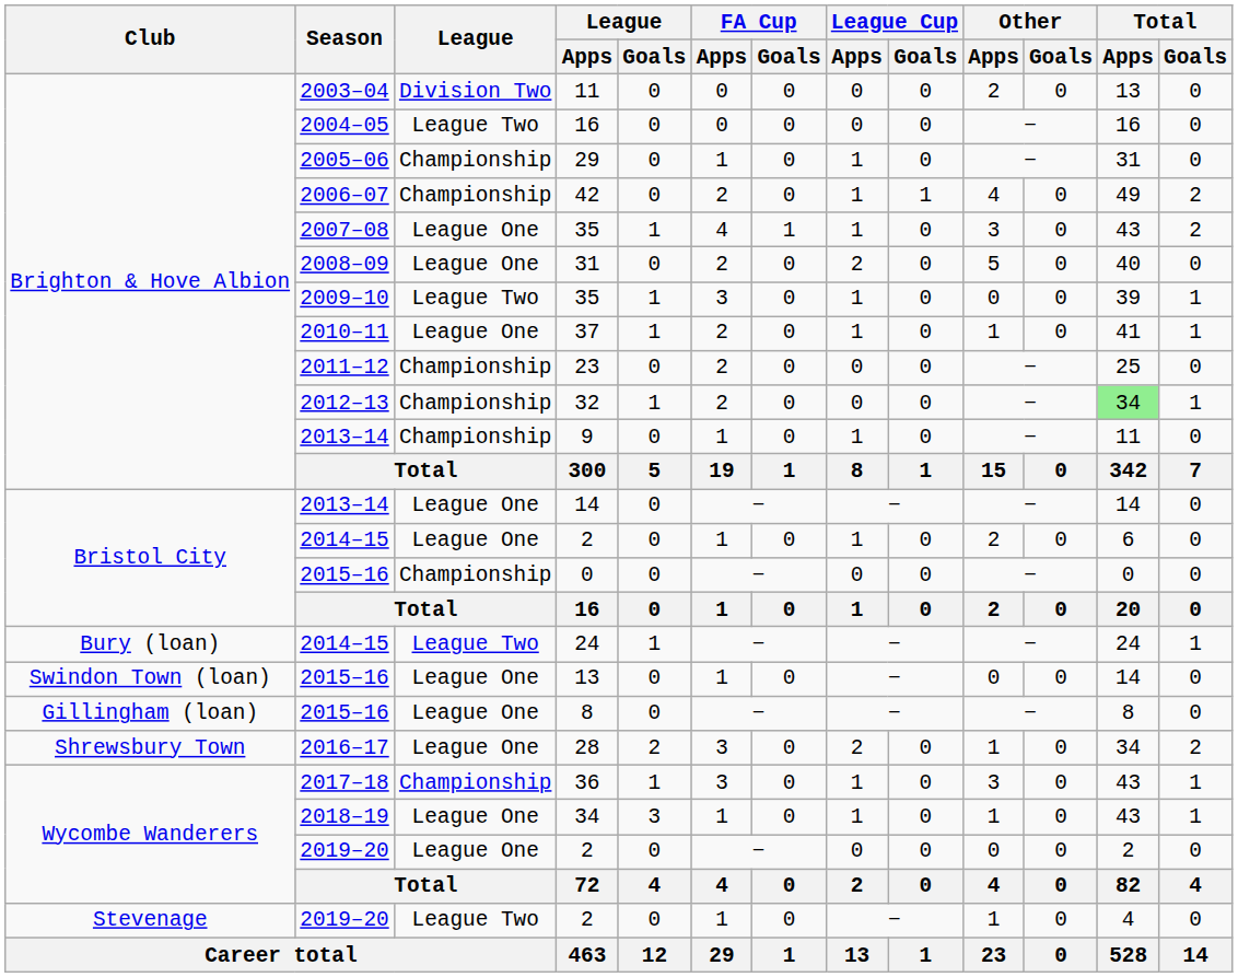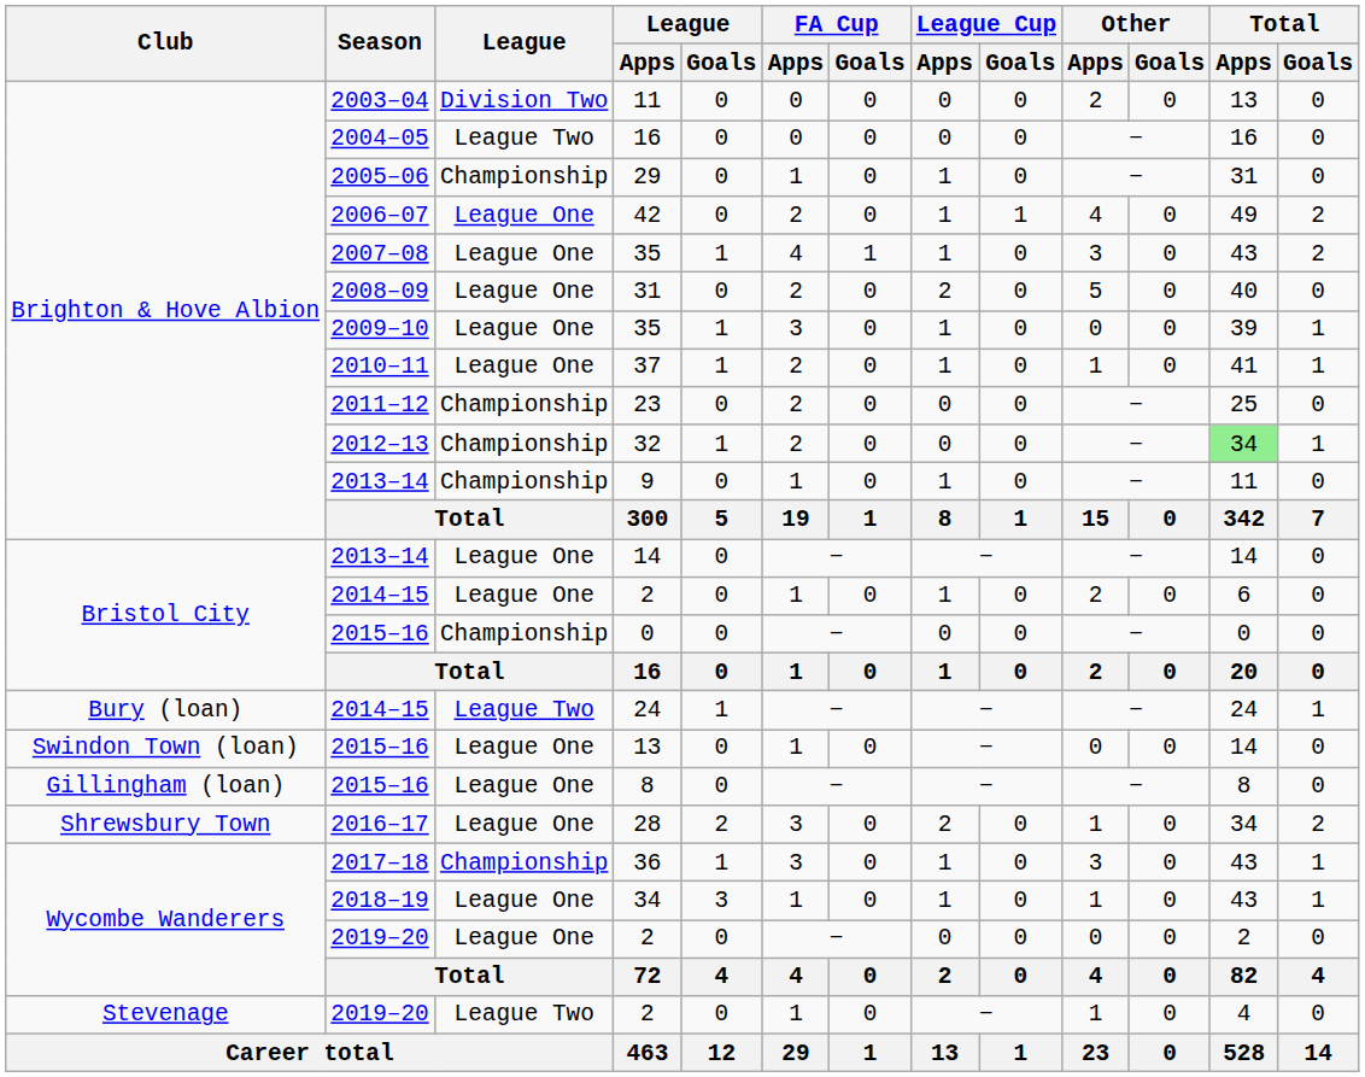42 | League: Championship -> League One
2009–10 / 35 | League: League Two -> League One
